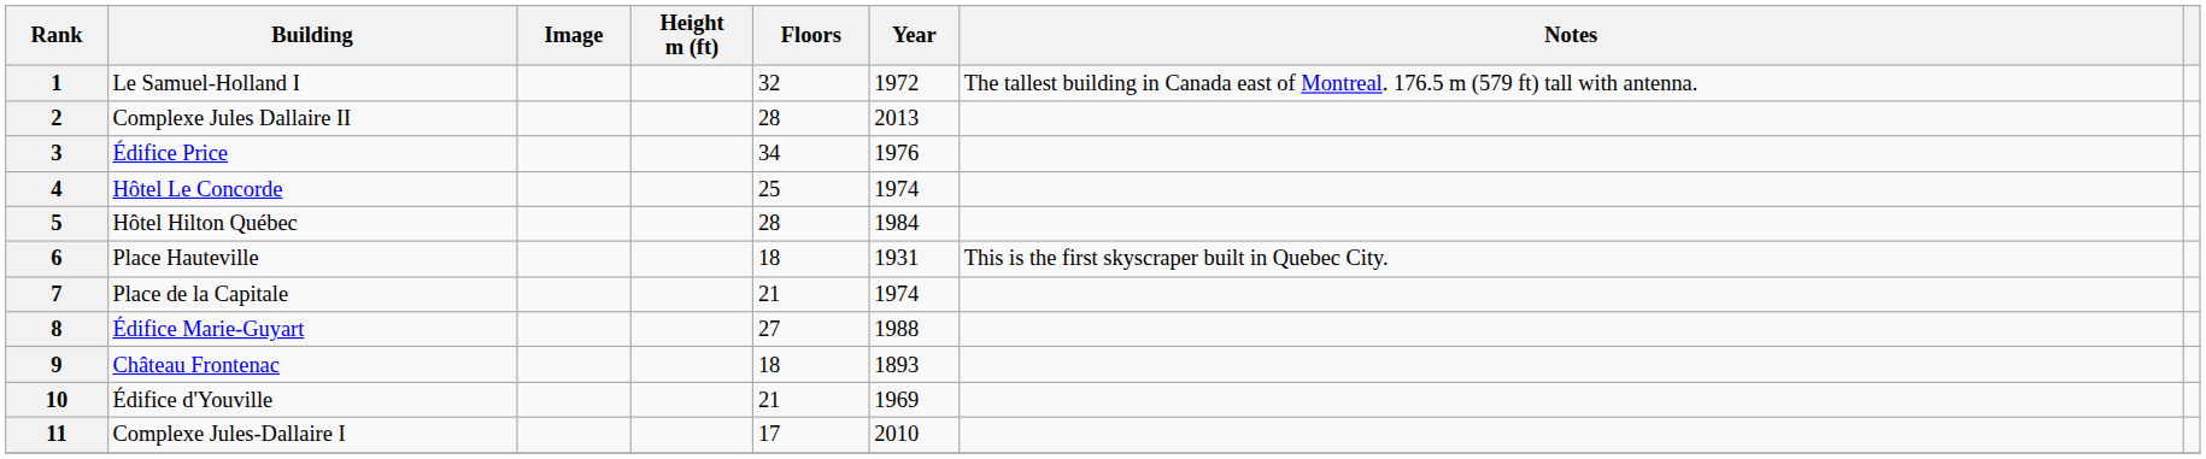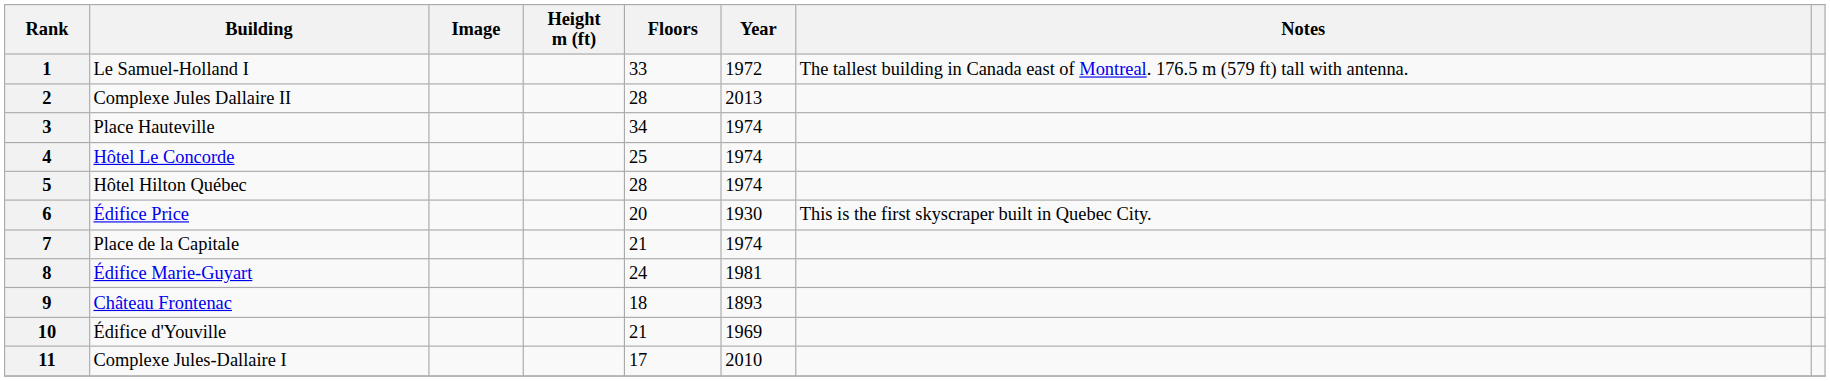1 | Floors: 32 -> 33
3 | Building: Édifice Price -> Place Hauteville
3 | Year: 1976 -> 1974
5 | Year: 1984 -> 1974
6 | Building: Place Hauteville -> Édifice Price
6 | Floors: 18 -> 20
6 | Year: 1931 -> 1930
8 | Floors: 27 -> 24
8 | Year: 1988 -> 1981
